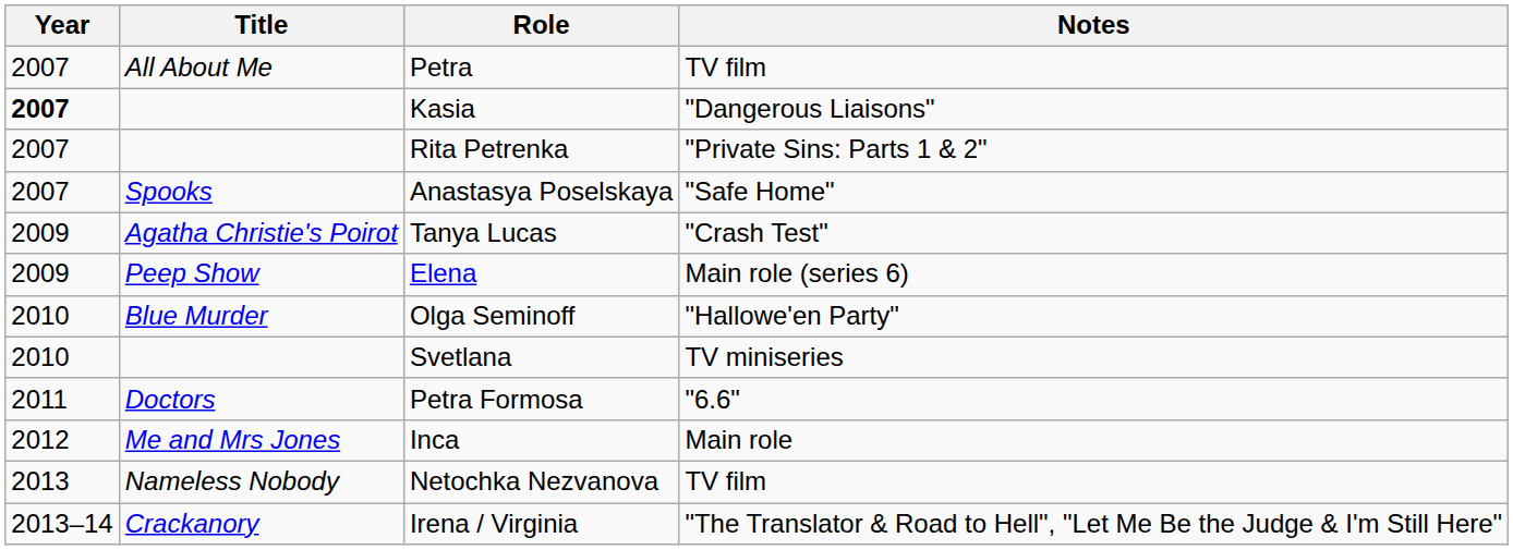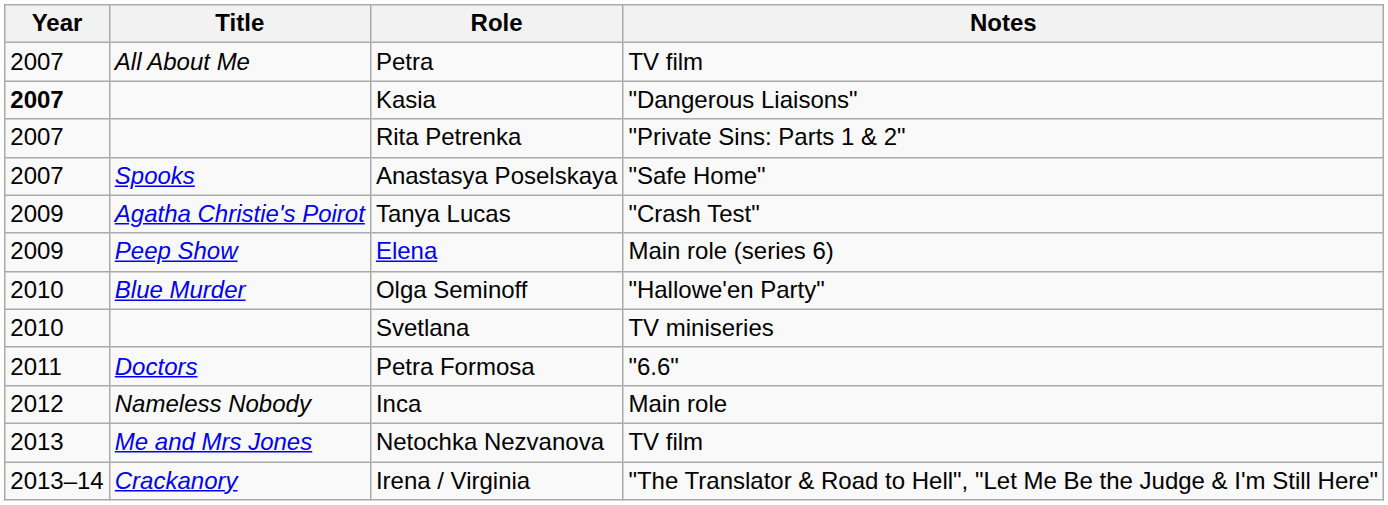Inca | Title: Me and Mrs Jones -> Nameless Nobody
Netochka Nezvanova | Title: Nameless Nobody -> Me and Mrs Jones
